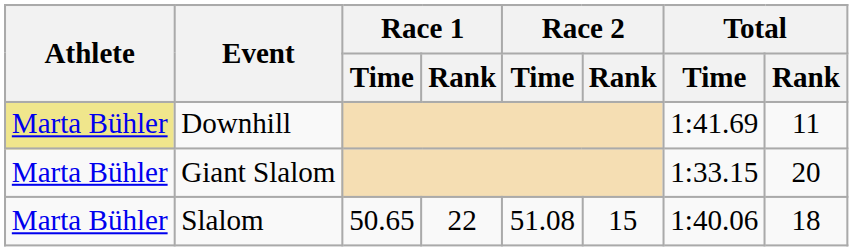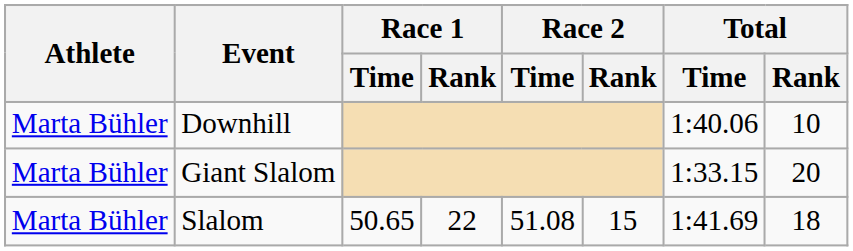Downhill | Athlete: khaki background -> no background
Downhill | Total / Time: 1:41.69 -> 1:40.06
Downhill | Total / Rank: 11 -> 10
Slalom | Total / Time: 1:40.06 -> 1:41.69
